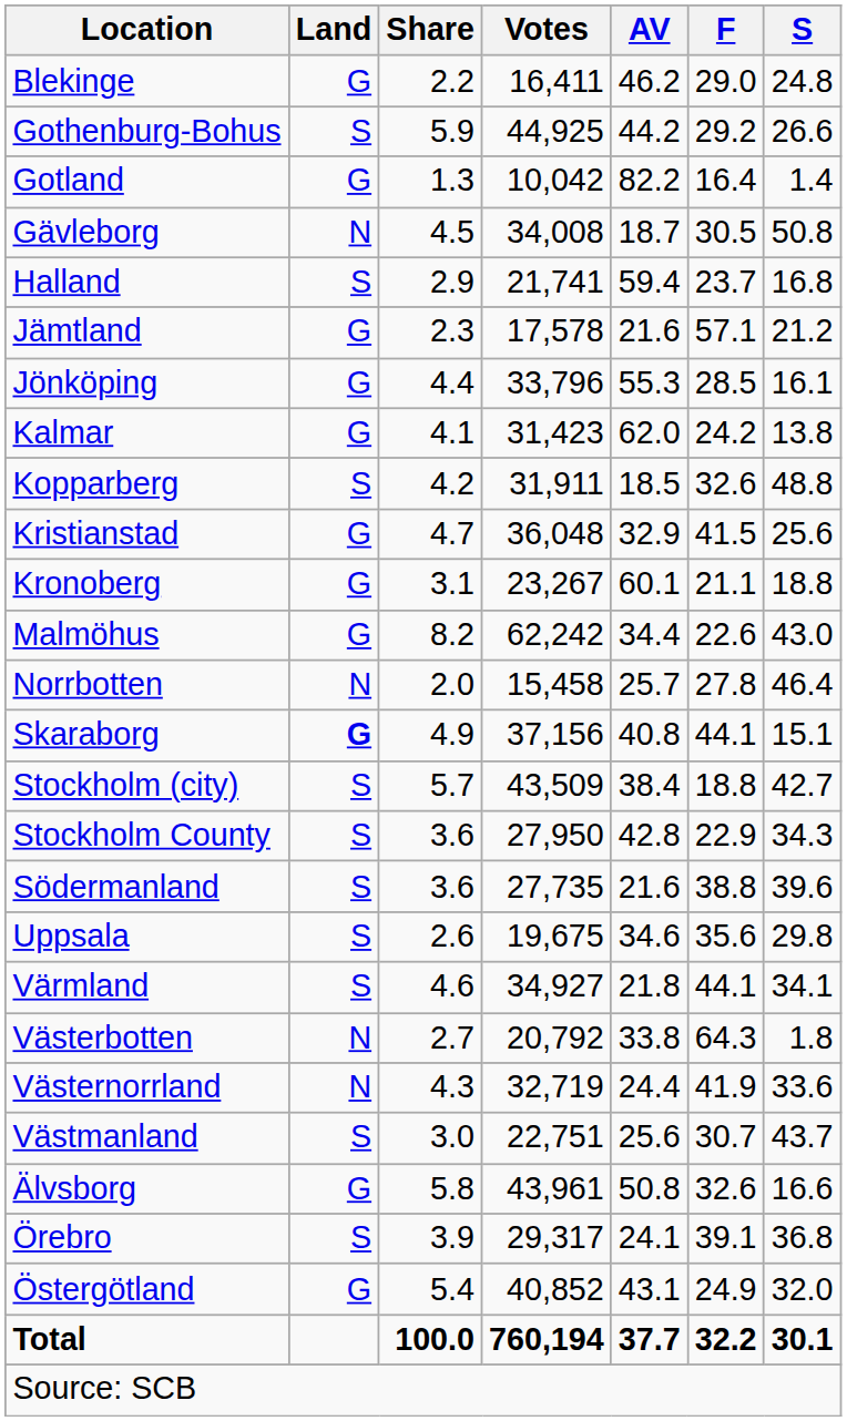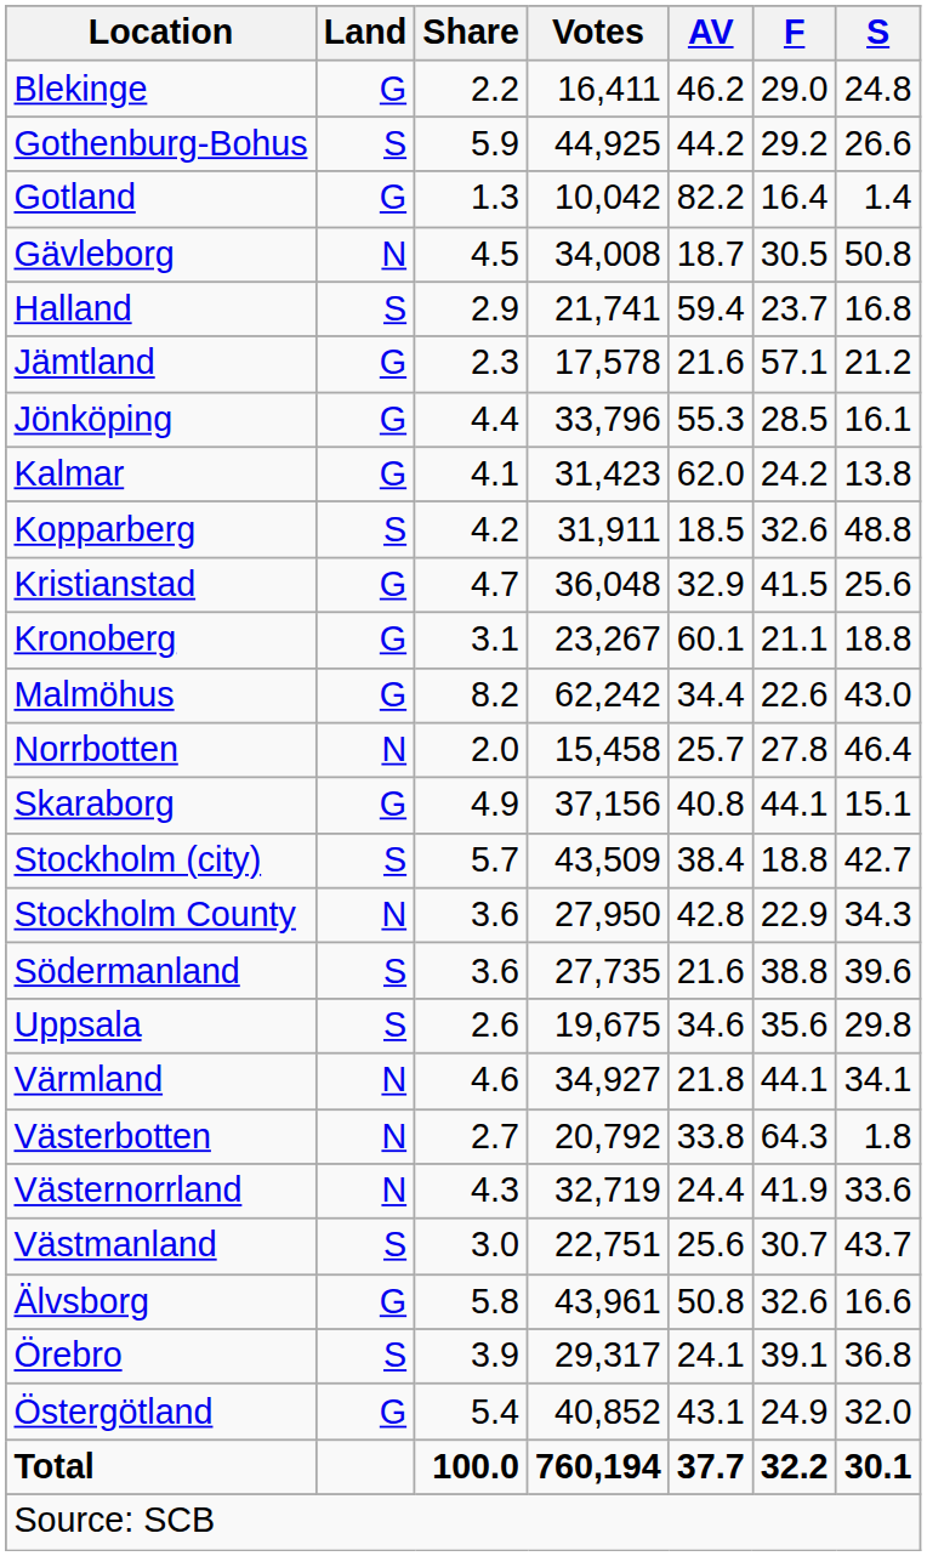Skaraborg | Land: bold -> normal
Stockholm County | Land: S -> N
Värmland | Land: S -> N
